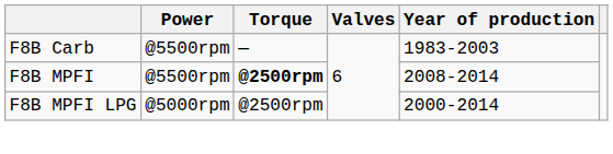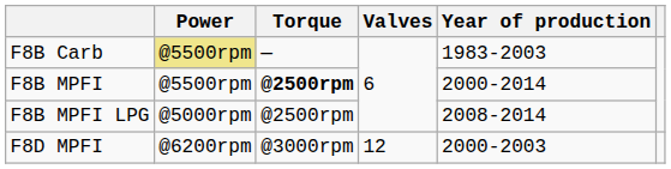F8B Carb | Power: no background -> khaki background
F8B MPFI | Year of production: 2008-2014 -> 2000-2014
F8B MPFI LPG | Year of production: 2000-2014 -> 2008-2014
+ row: F8D MPFI | @6200rpm | @3000rpm | 12 | 2000-2003
